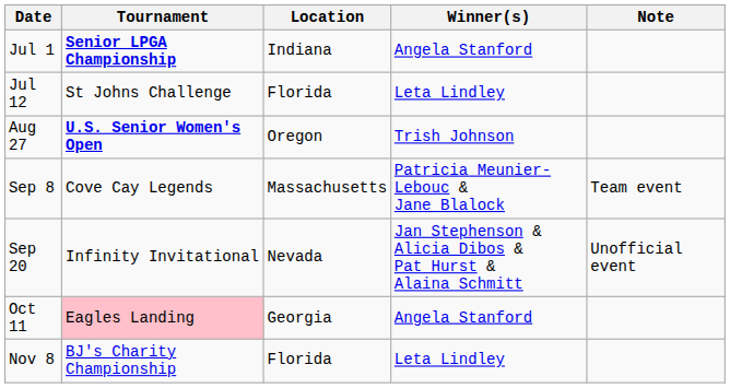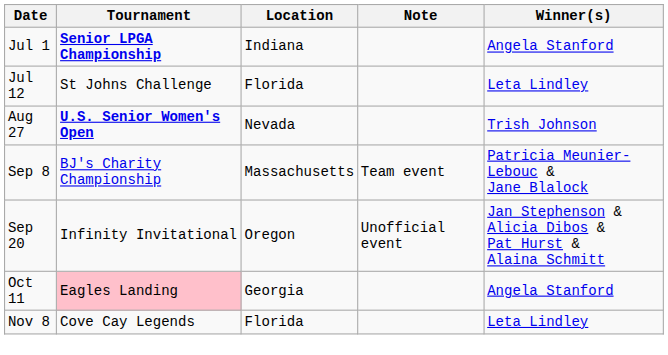columns swapped: Winner(s) <-> Note
Aug 27 | Location: Oregon -> Nevada
Sep 8 | Tournament: Cove Cay Legends -> BJ's Charity Championship
Sep 20 | Location: Nevada -> Oregon
Nov 8 | Tournament: BJ's Charity Championship -> Cove Cay Legends
